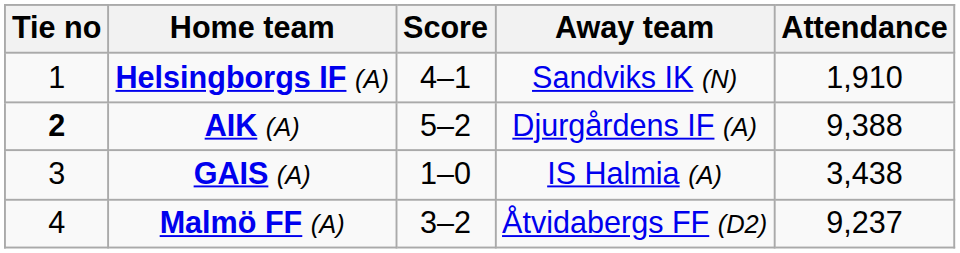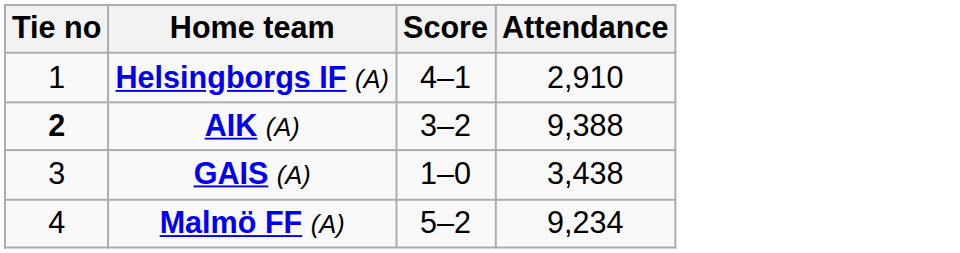- column: Away team | Sandviks IK (N) | Djurgårdens IF (A) | IS Halmia (A) | Åtvidabergs FF (D2)
Helsingborgs IF (A) | Attendance: 1,910 -> 2,910
AIK (A) | Score: 5–2 -> 3–2
Malmö FF (A) | Score: 3–2 -> 5–2
Malmö FF (A) | Attendance: 9,237 -> 9,234
